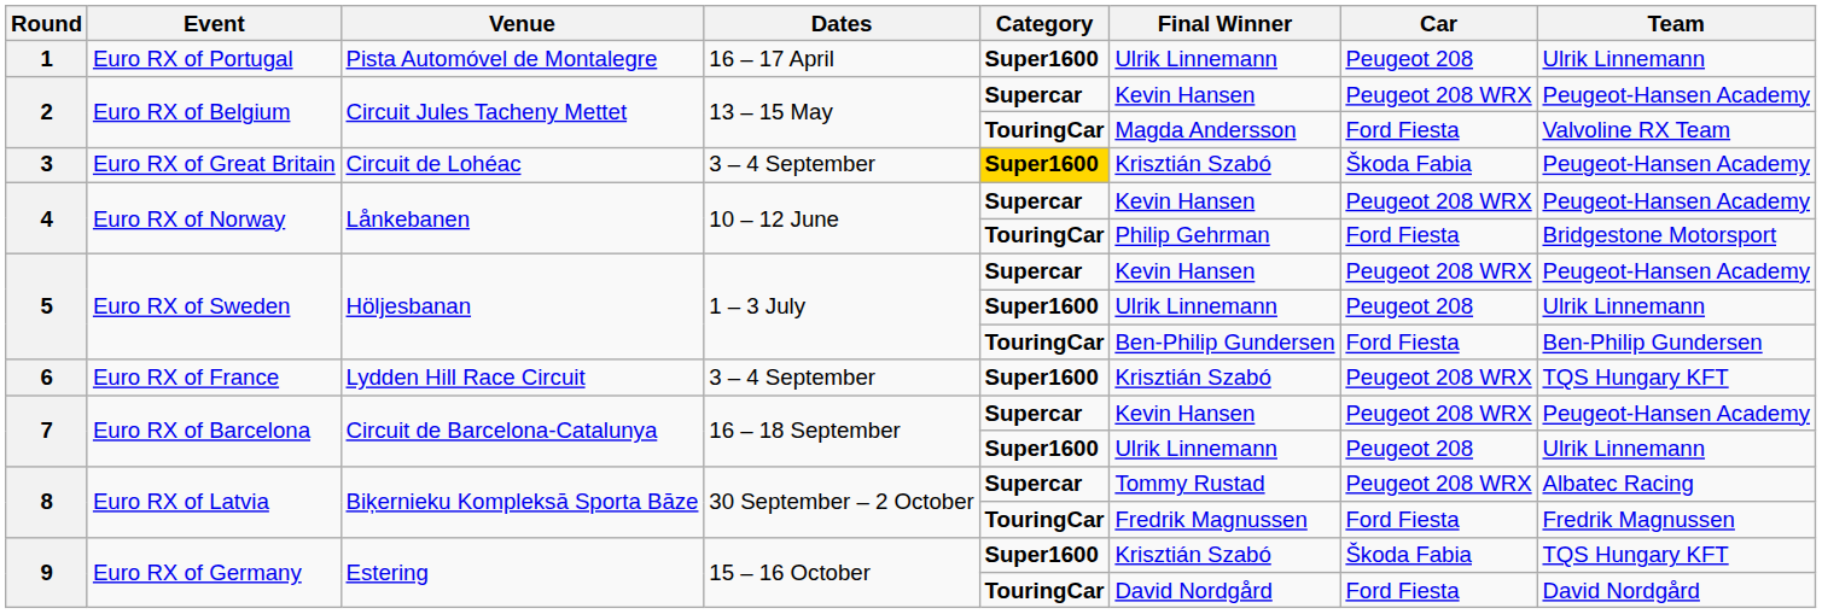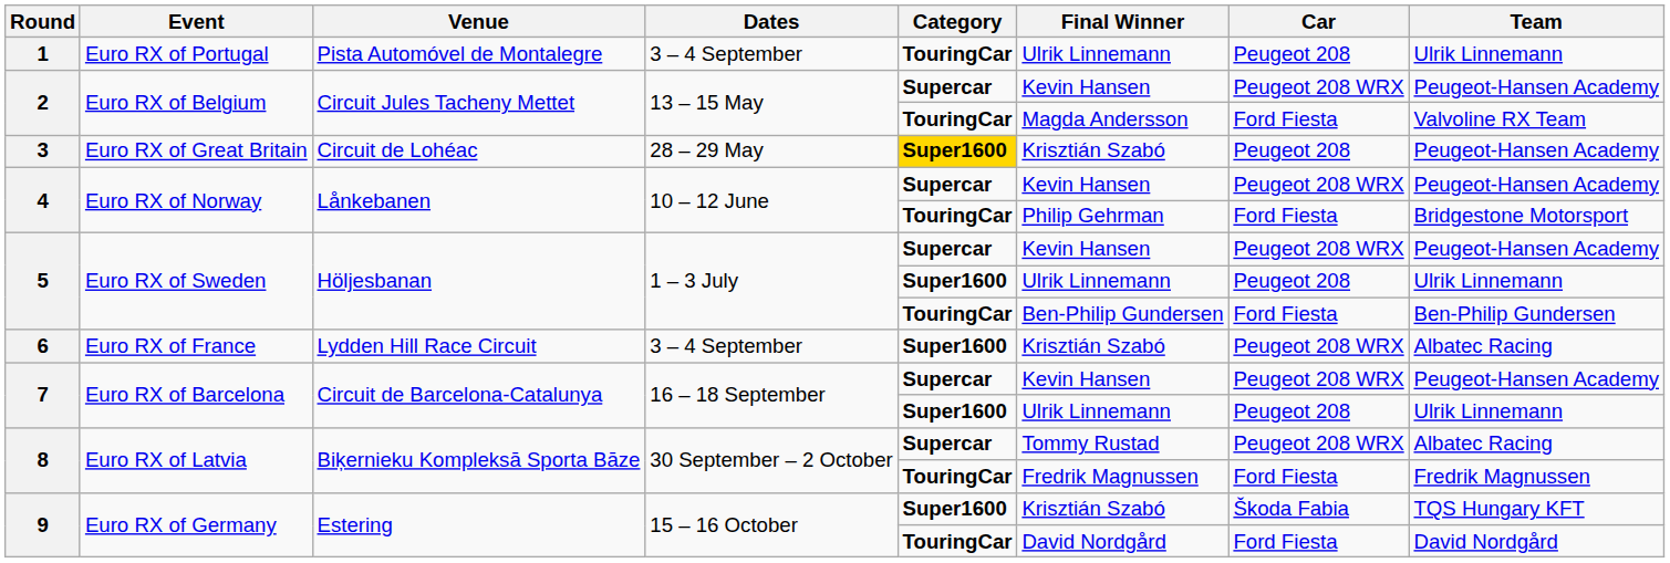1 | Dates: 16 – 17 April -> 3 – 4 September
1 | Category: Super1600 -> TouringCar
3 | Dates: 3 – 4 September -> 28 – 29 May
3 | Car: Škoda Fabia -> Peugeot 208
6 | Team: TQS Hungary KFT -> Albatec Racing
